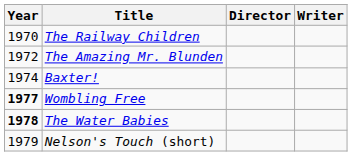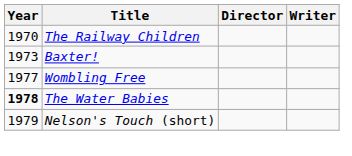- row: 1972 | The Amazing Mr. Blunden
Baxter! | Year: 1974 -> 1973
Wombling Free | Year: bold -> normal
